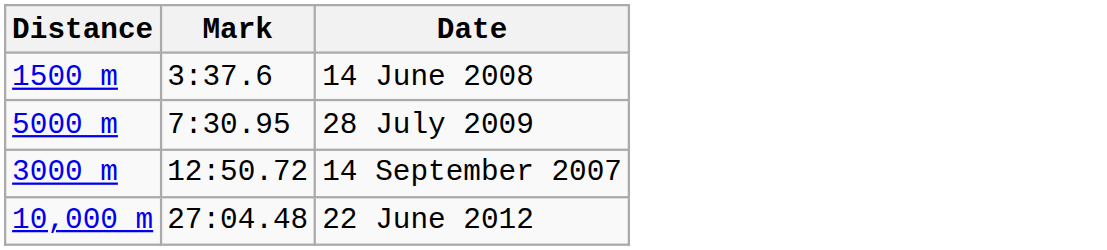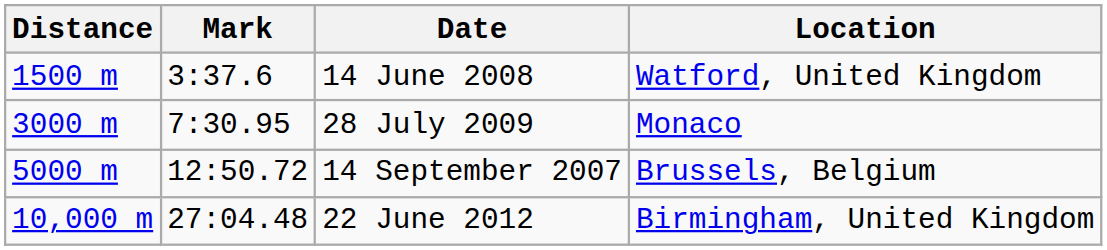+ column: Location | Watford, United Kingdom | Monaco | Brussels, Belgium | Birmingham, United Kingdom
28 July 2009 | Distance: 5000 m -> 3000 m
14 September 2007 | Distance: 3000 m -> 5000 m
